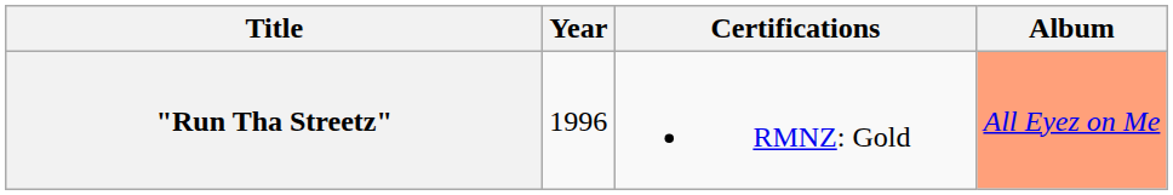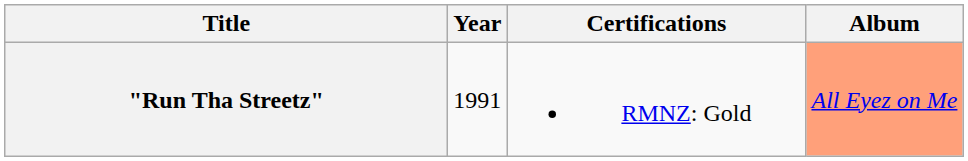"Run Tha Streetz" | Year: 1996 -> 1991
